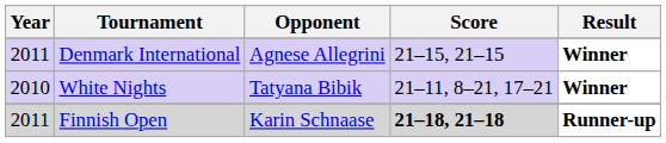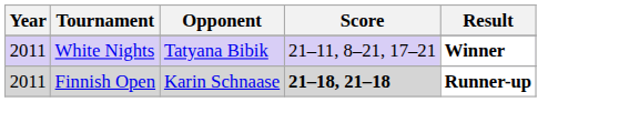- row: 2011 | Denmark International | Agnese Allegrini | 21–15, 21–15 | Winner
White Nights | Year: 2010 -> 2011
